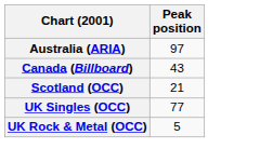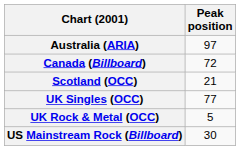Canada (Billboard) | Peak position: 43 -> 72
+ row: US Mainstream Rock (Billboard) | 30
